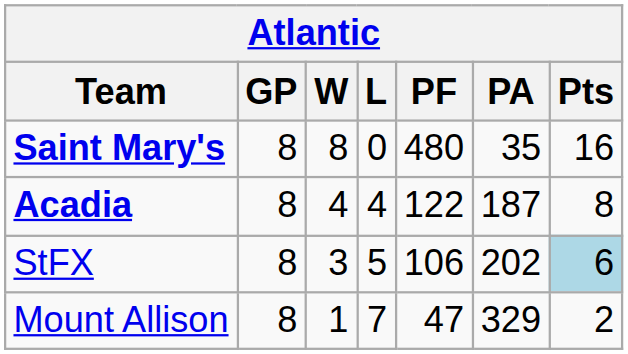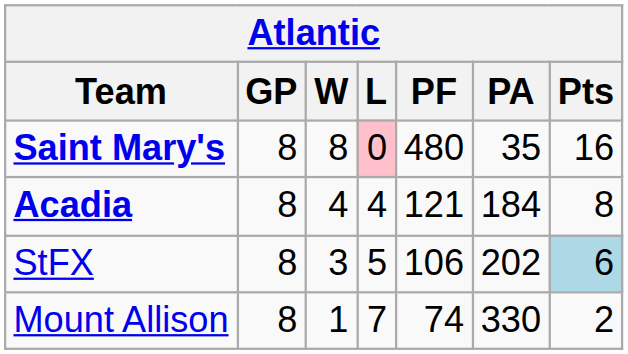Saint Mary's | L: no background -> pink background
Acadia | PF: 122 -> 121
Acadia | PA: 187 -> 184
Mount Allison | PF: 47 -> 74
Mount Allison | PA: 329 -> 330
